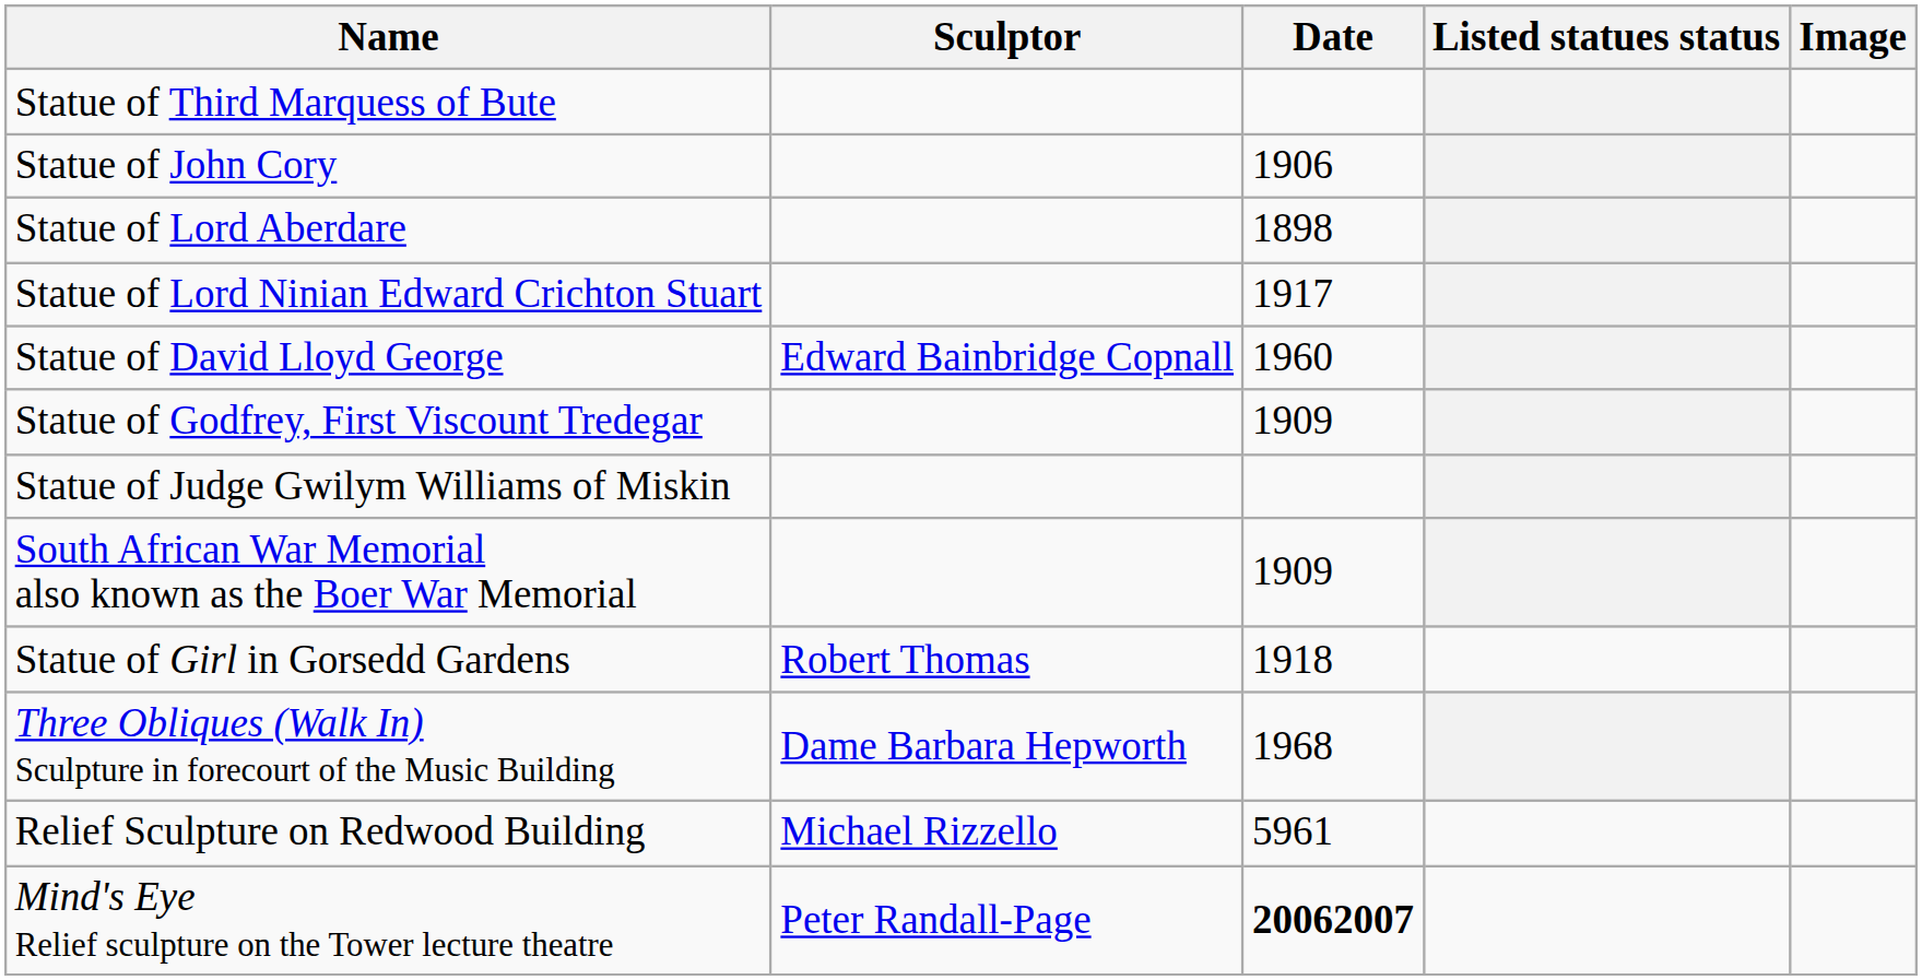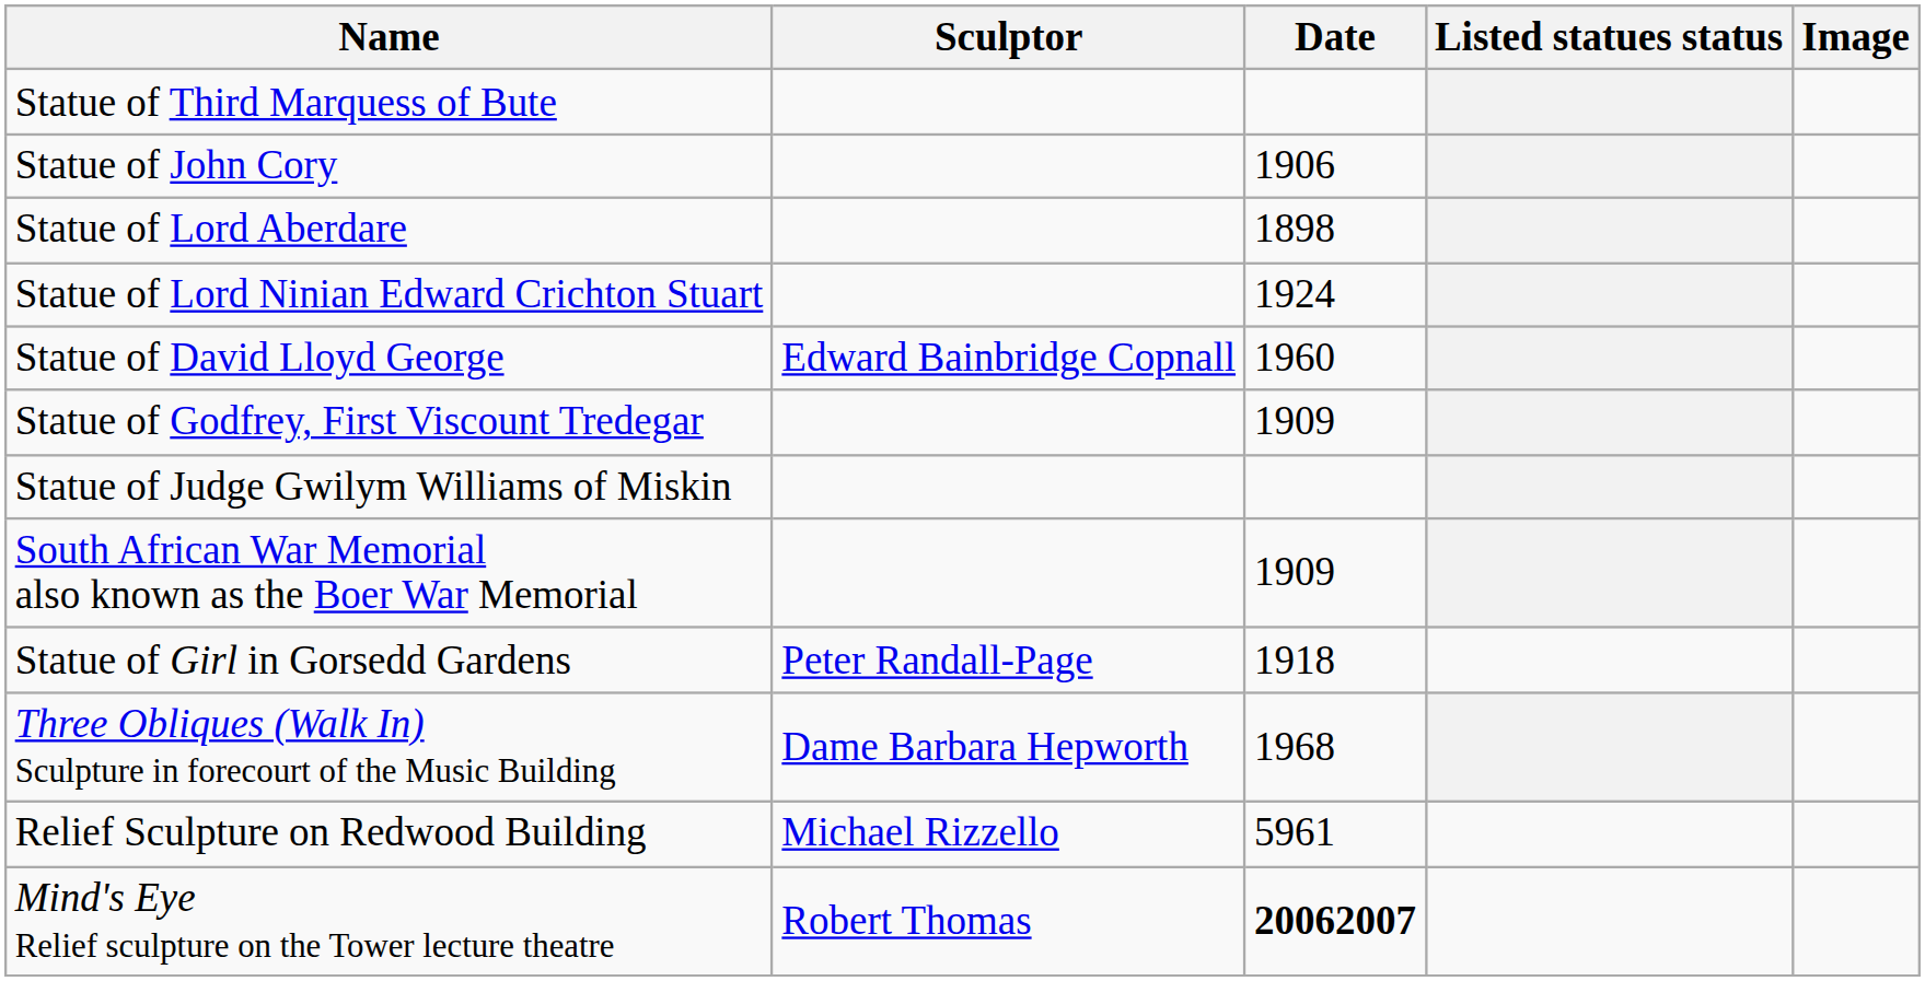Statue of Lord Ninian Edward Crichton Stuart | Date: 1917 -> 1924
Statue of Girl in Gorsedd Gardens | Sculptor: Robert Thomas -> Peter Randall-Page
Mind's Eye Relief sculpture on the Tower lecture theatre | Sculptor: Peter Randall-Page -> Robert Thomas
